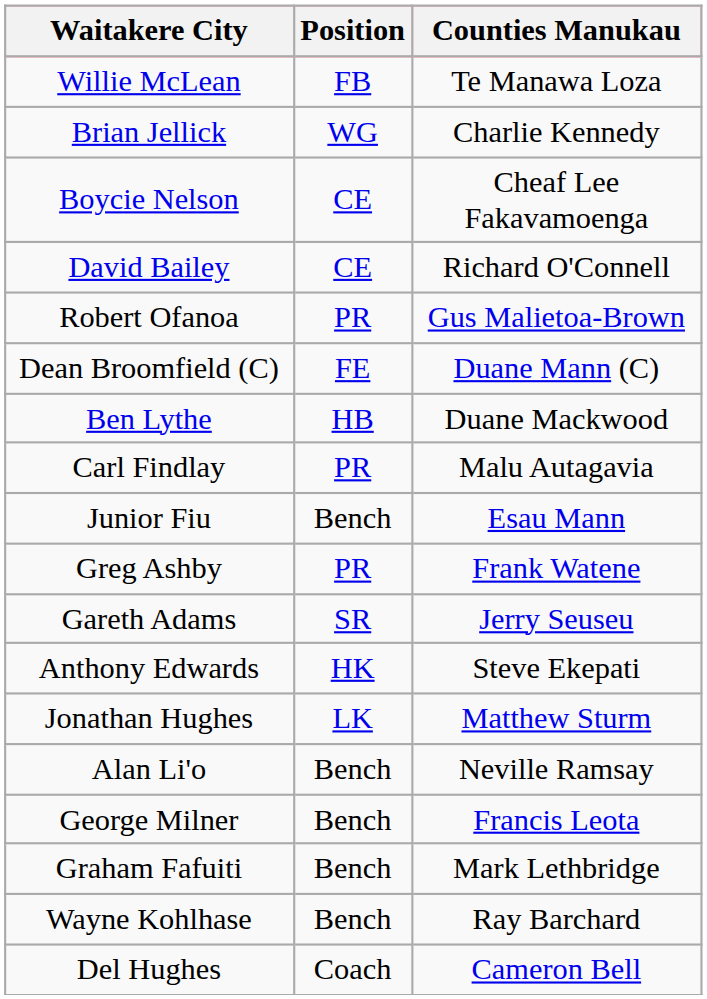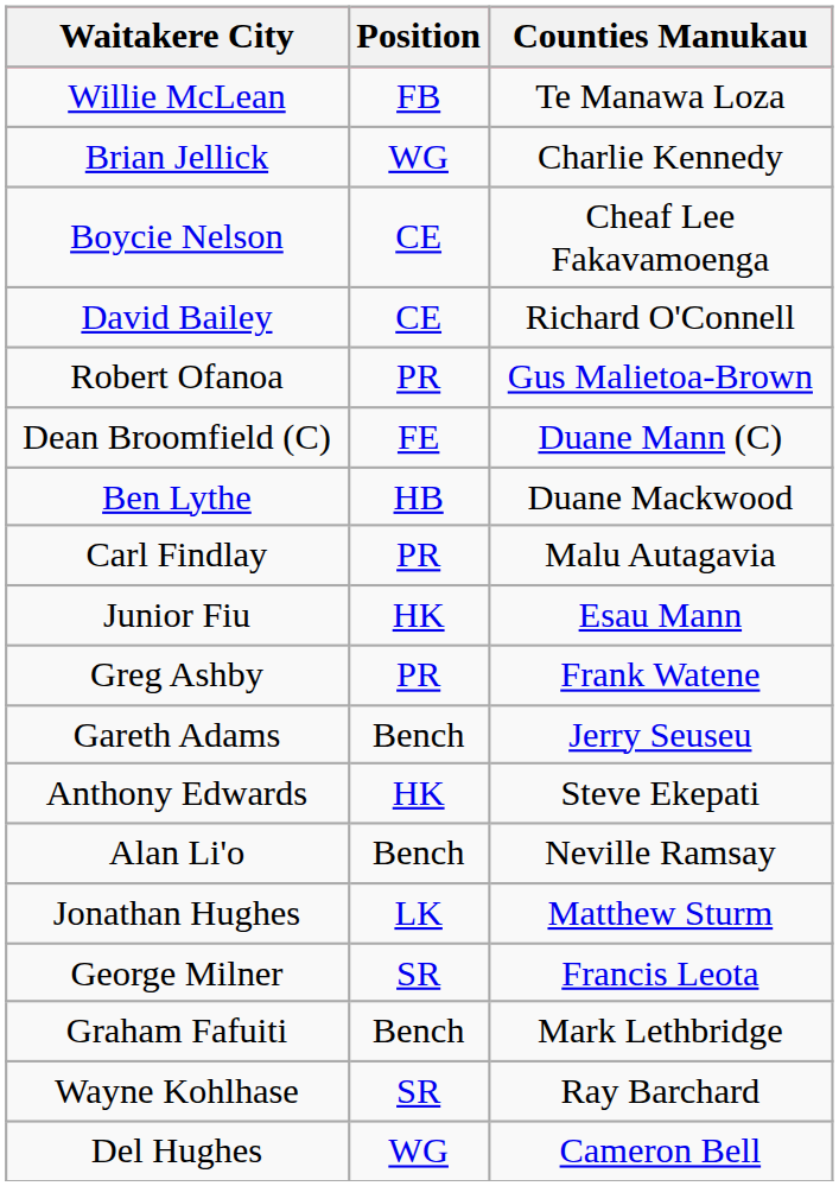Junior Fiu | Position: Bench -> HK
Gareth Adams | Position: SR -> Bench
rows swapped: Jonathan Hughes <-> Alan Li'o
George Milner | Position: Bench -> SR
Wayne Kohlhase | Position: Bench -> SR
Del Hughes | Position: Coach -> WG
